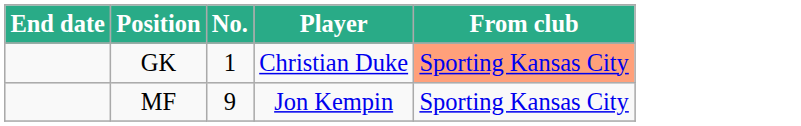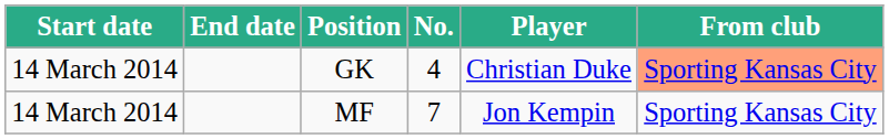+ column: Start date | 14 March 2014 | 14 March 2014
GK | No.: 1 -> 4
MF | No.: 9 -> 7
